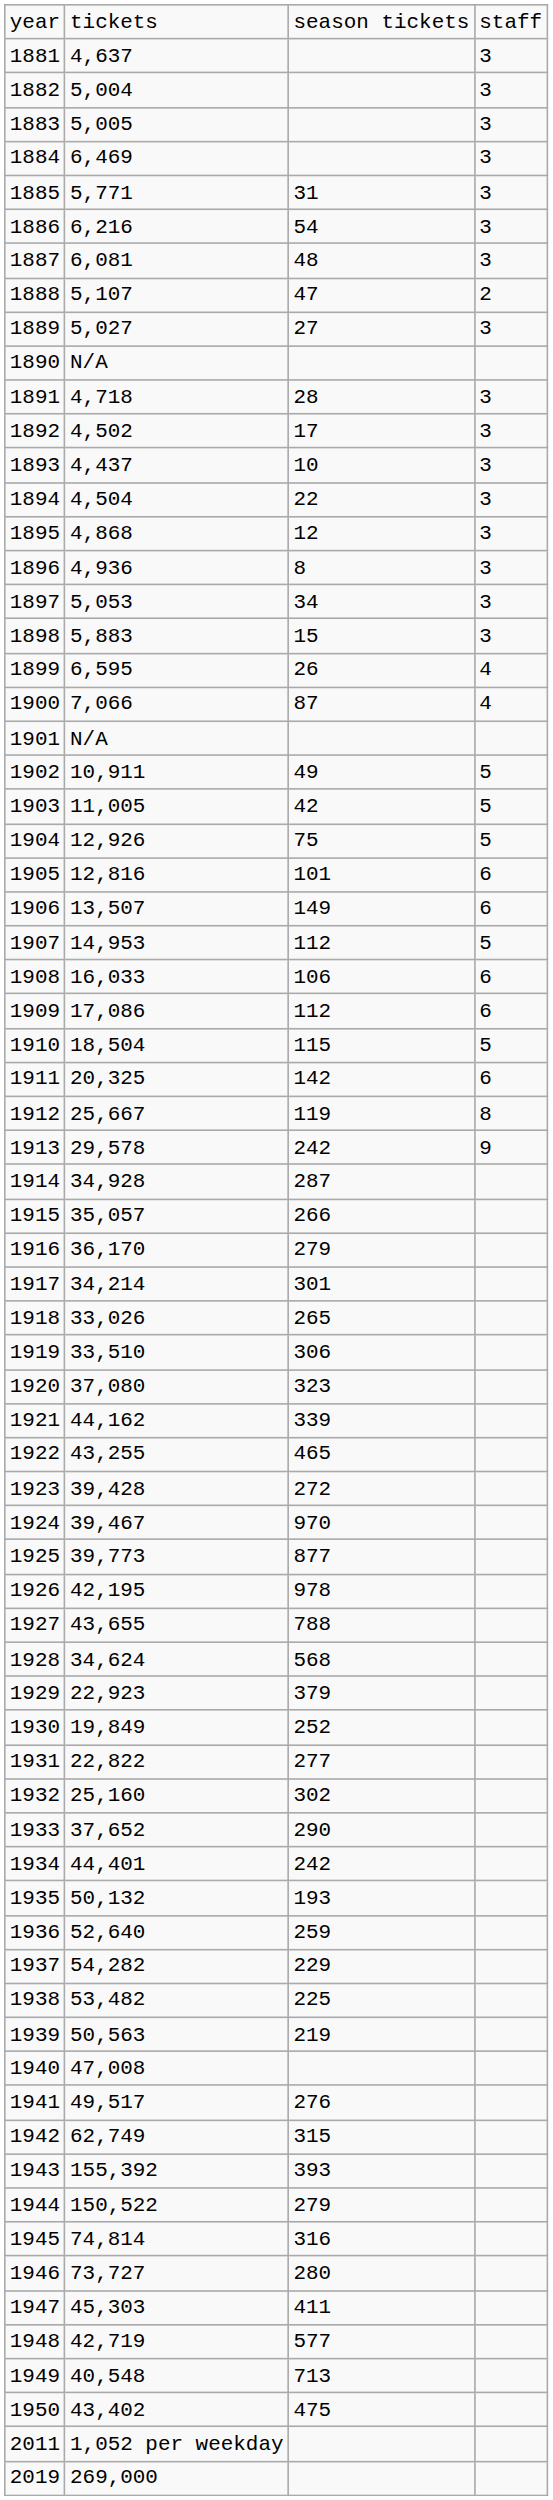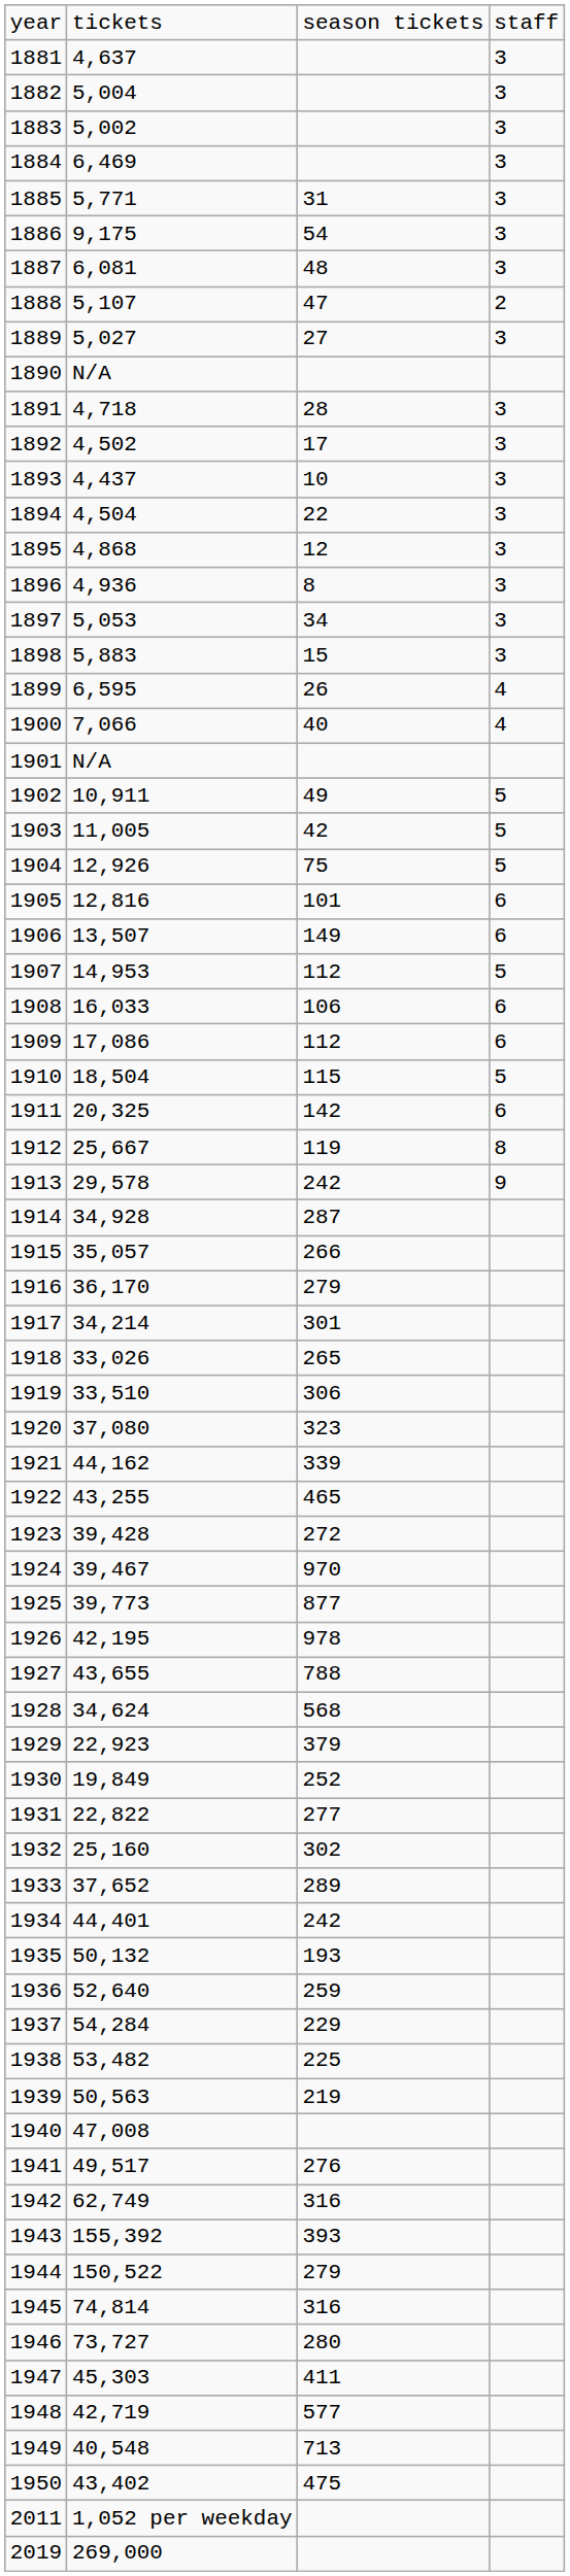1883 | column 2: 5,005 -> 5,002
1886 | column 2: 6,216 -> 9,175
1900 | column 3: 87 -> 40
1933 | column 3: 290 -> 289
1937 | column 2: 54,282 -> 54,284
1942 | column 3: 315 -> 316
